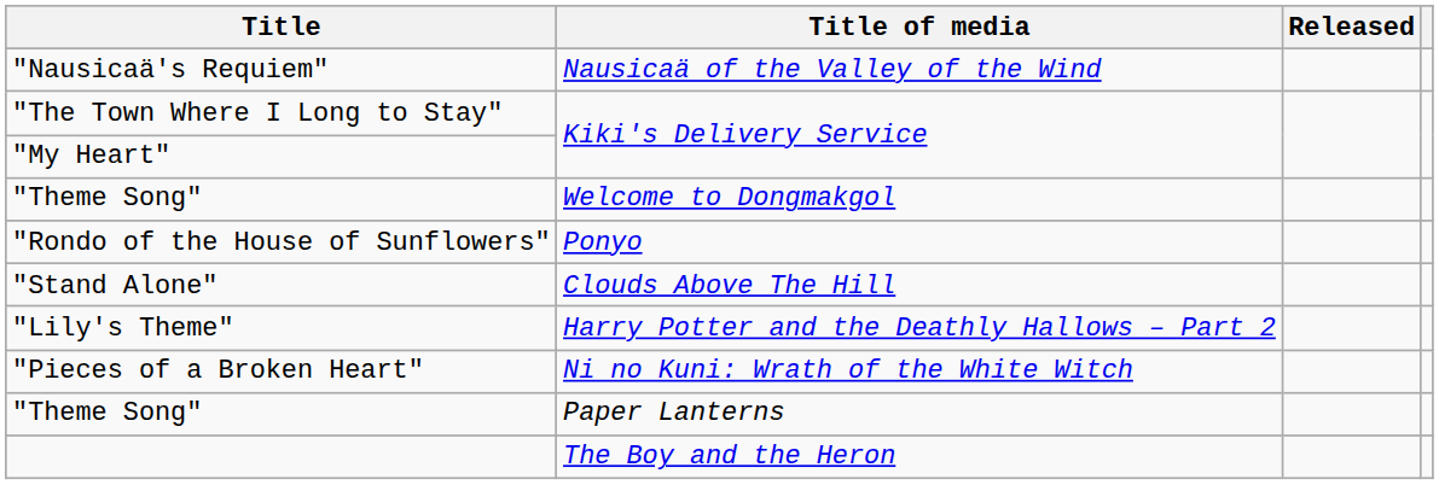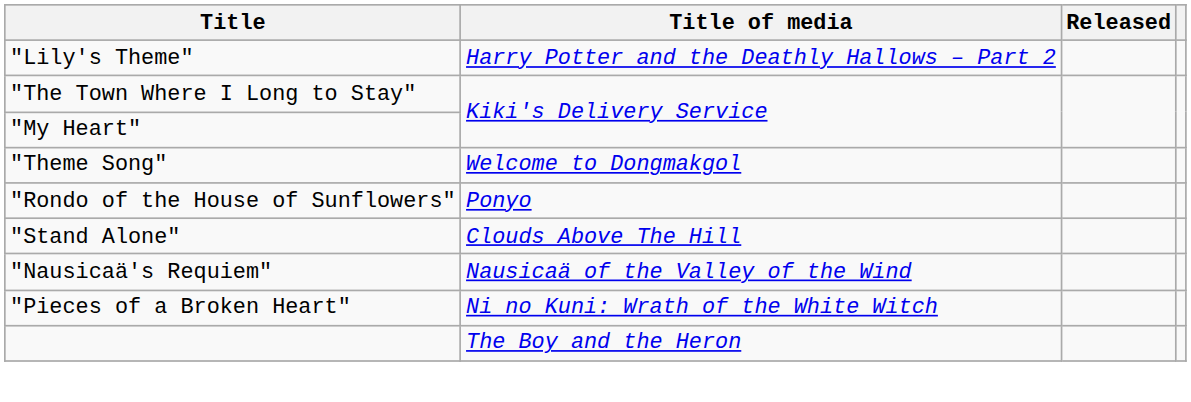rows swapped: "Nausicaä's Requiem" <-> "Lily's Theme"
- row: "Theme Song" | Paper Lanterns
